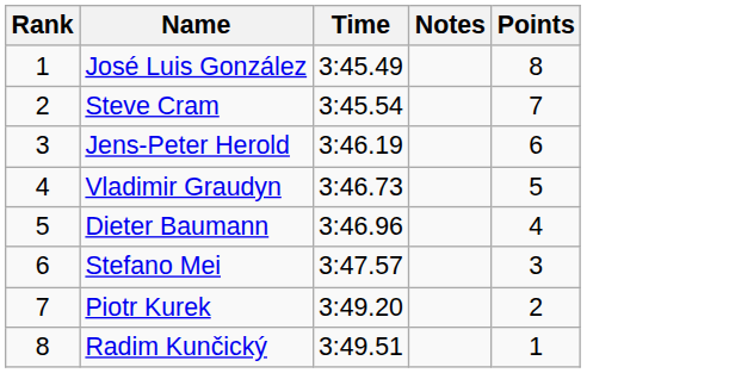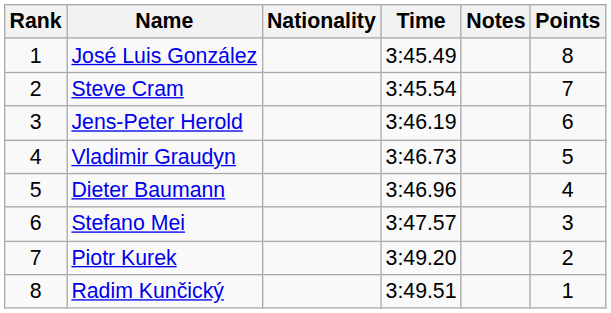+ column: Nationality
